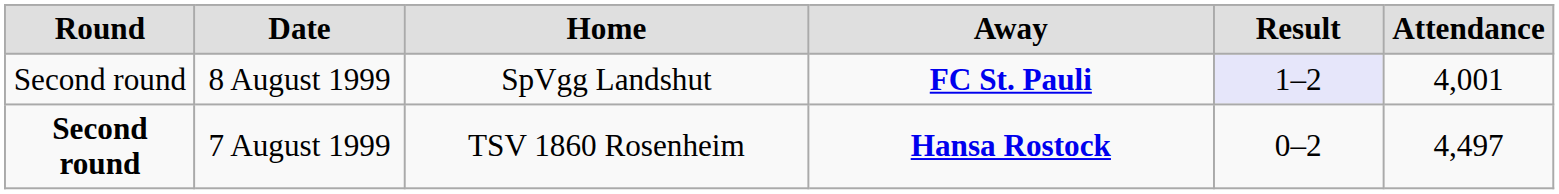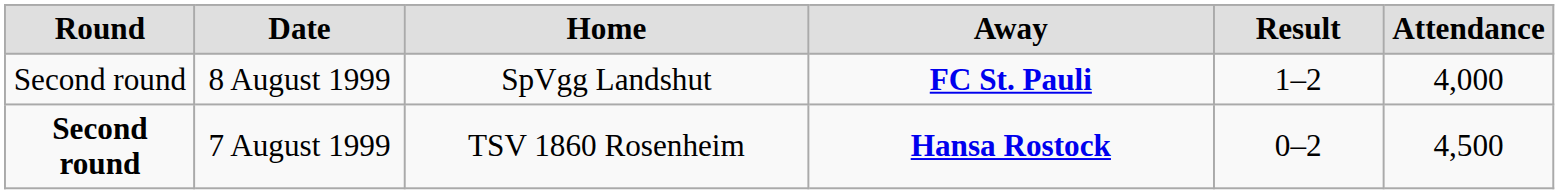8 August 1999 | Result: lavender background -> no background
8 August 1999 | Attendance: 4,001 -> 4,000
7 August 1999 | Attendance: 4,497 -> 4,500
